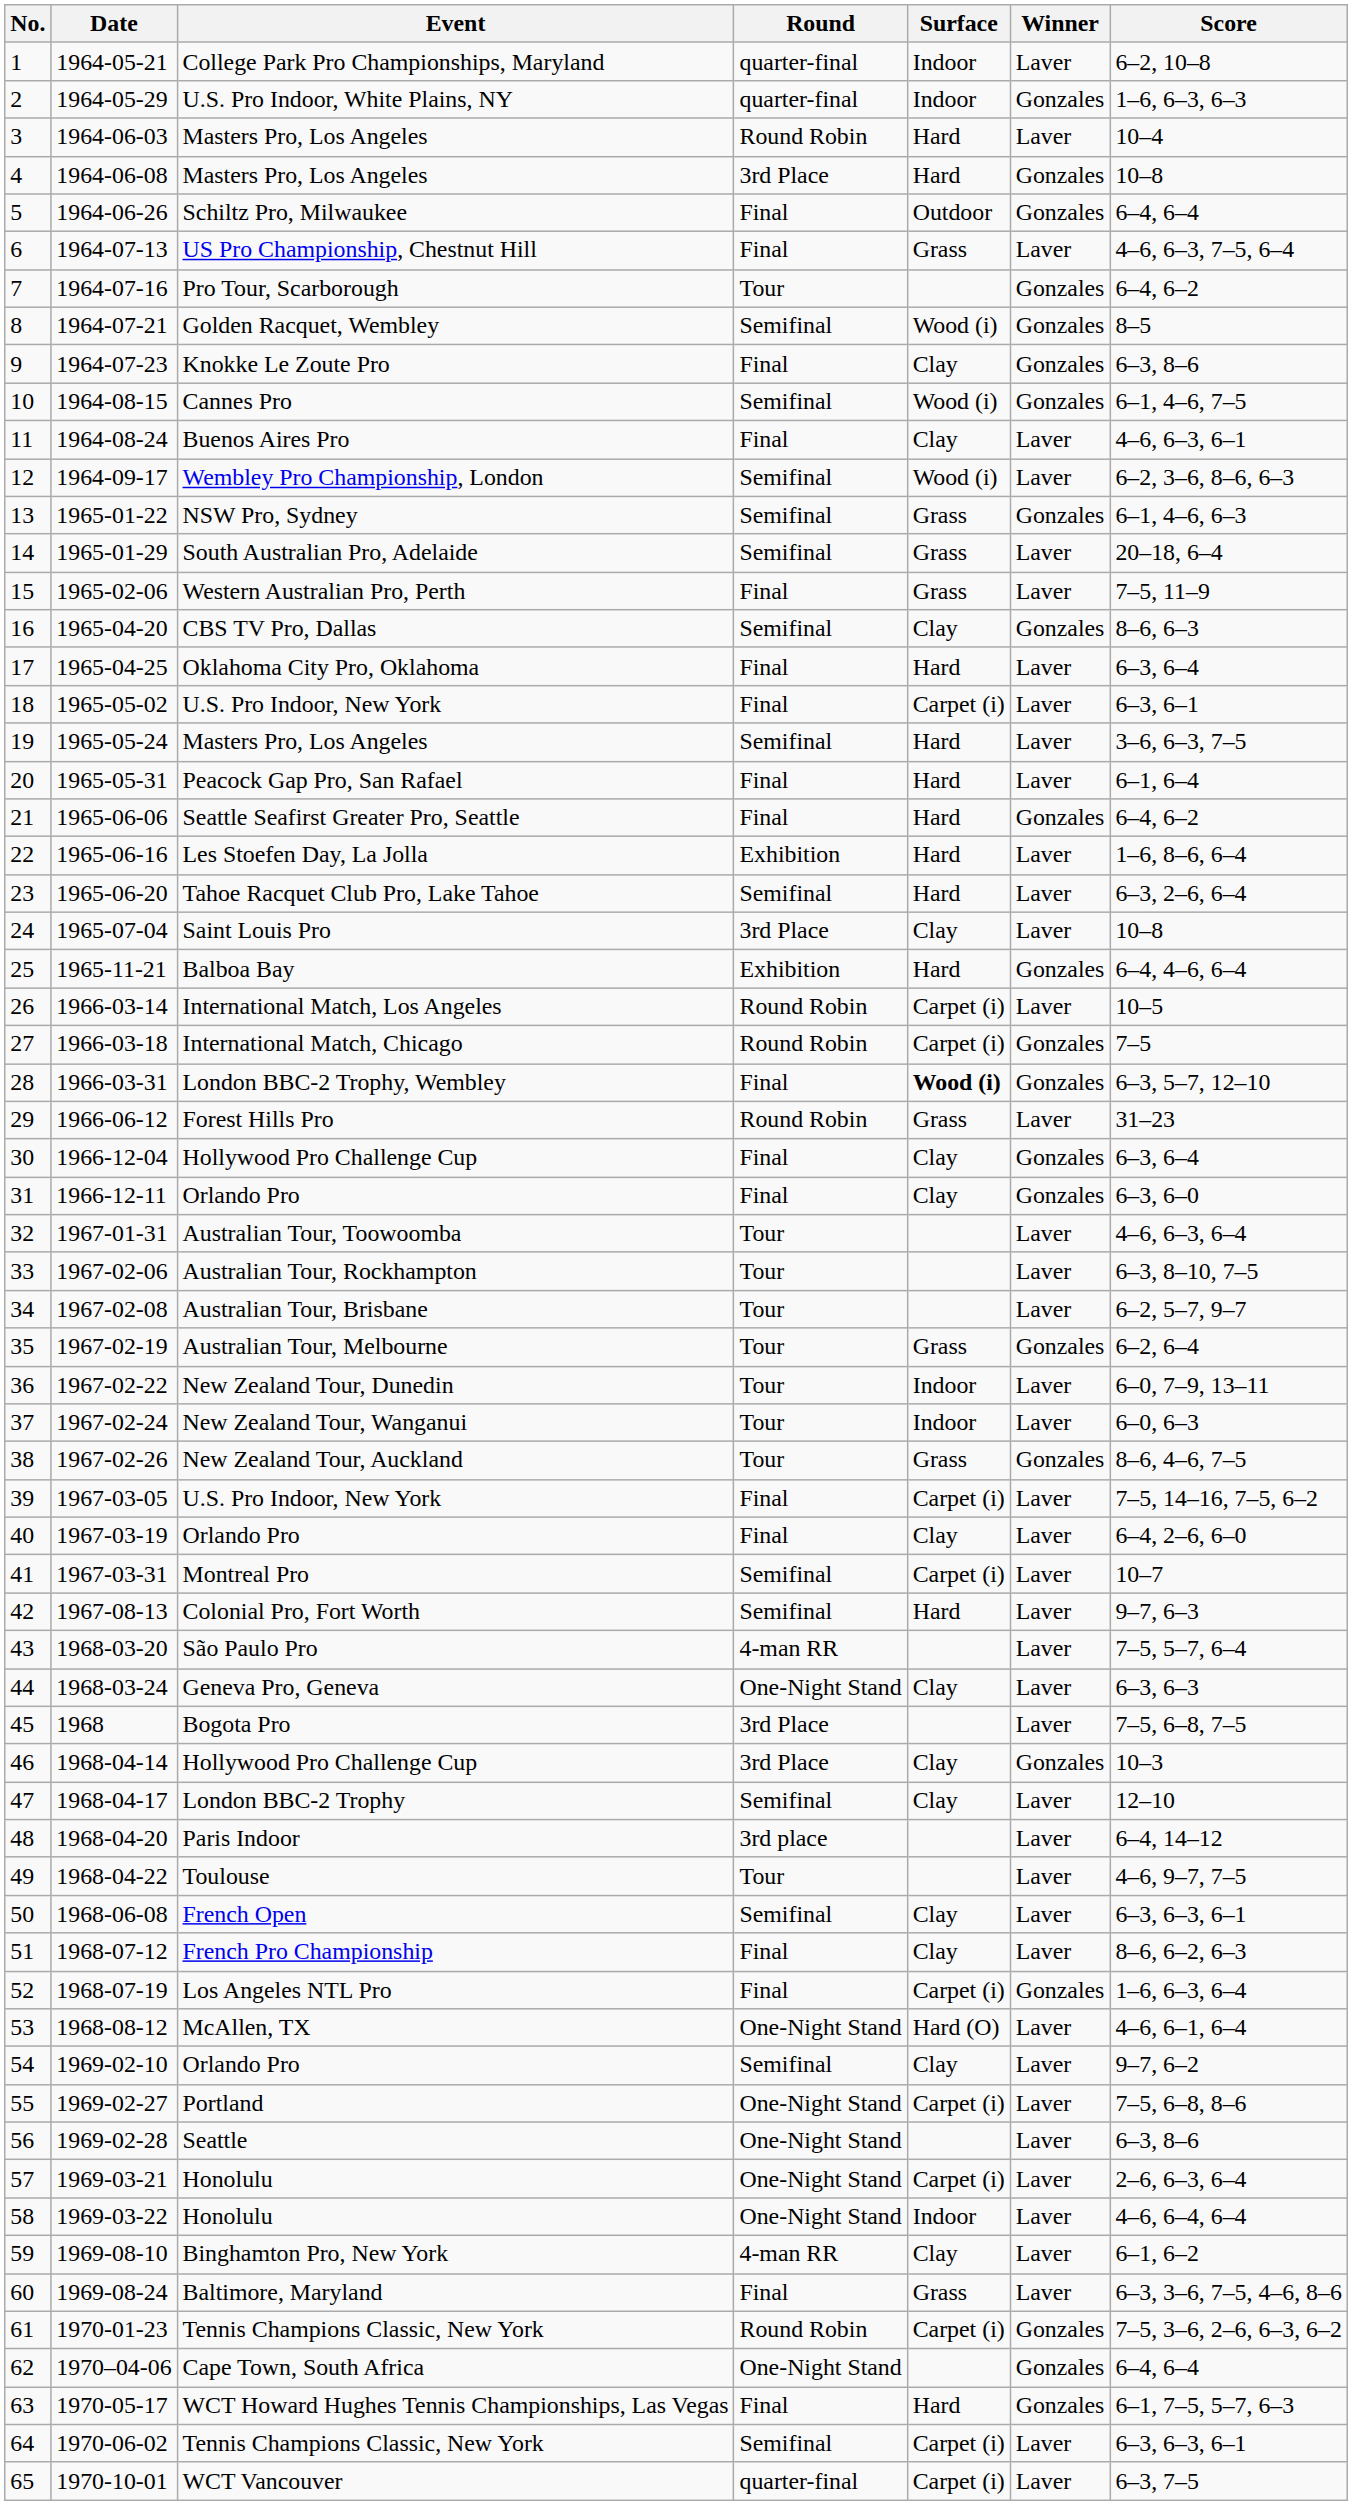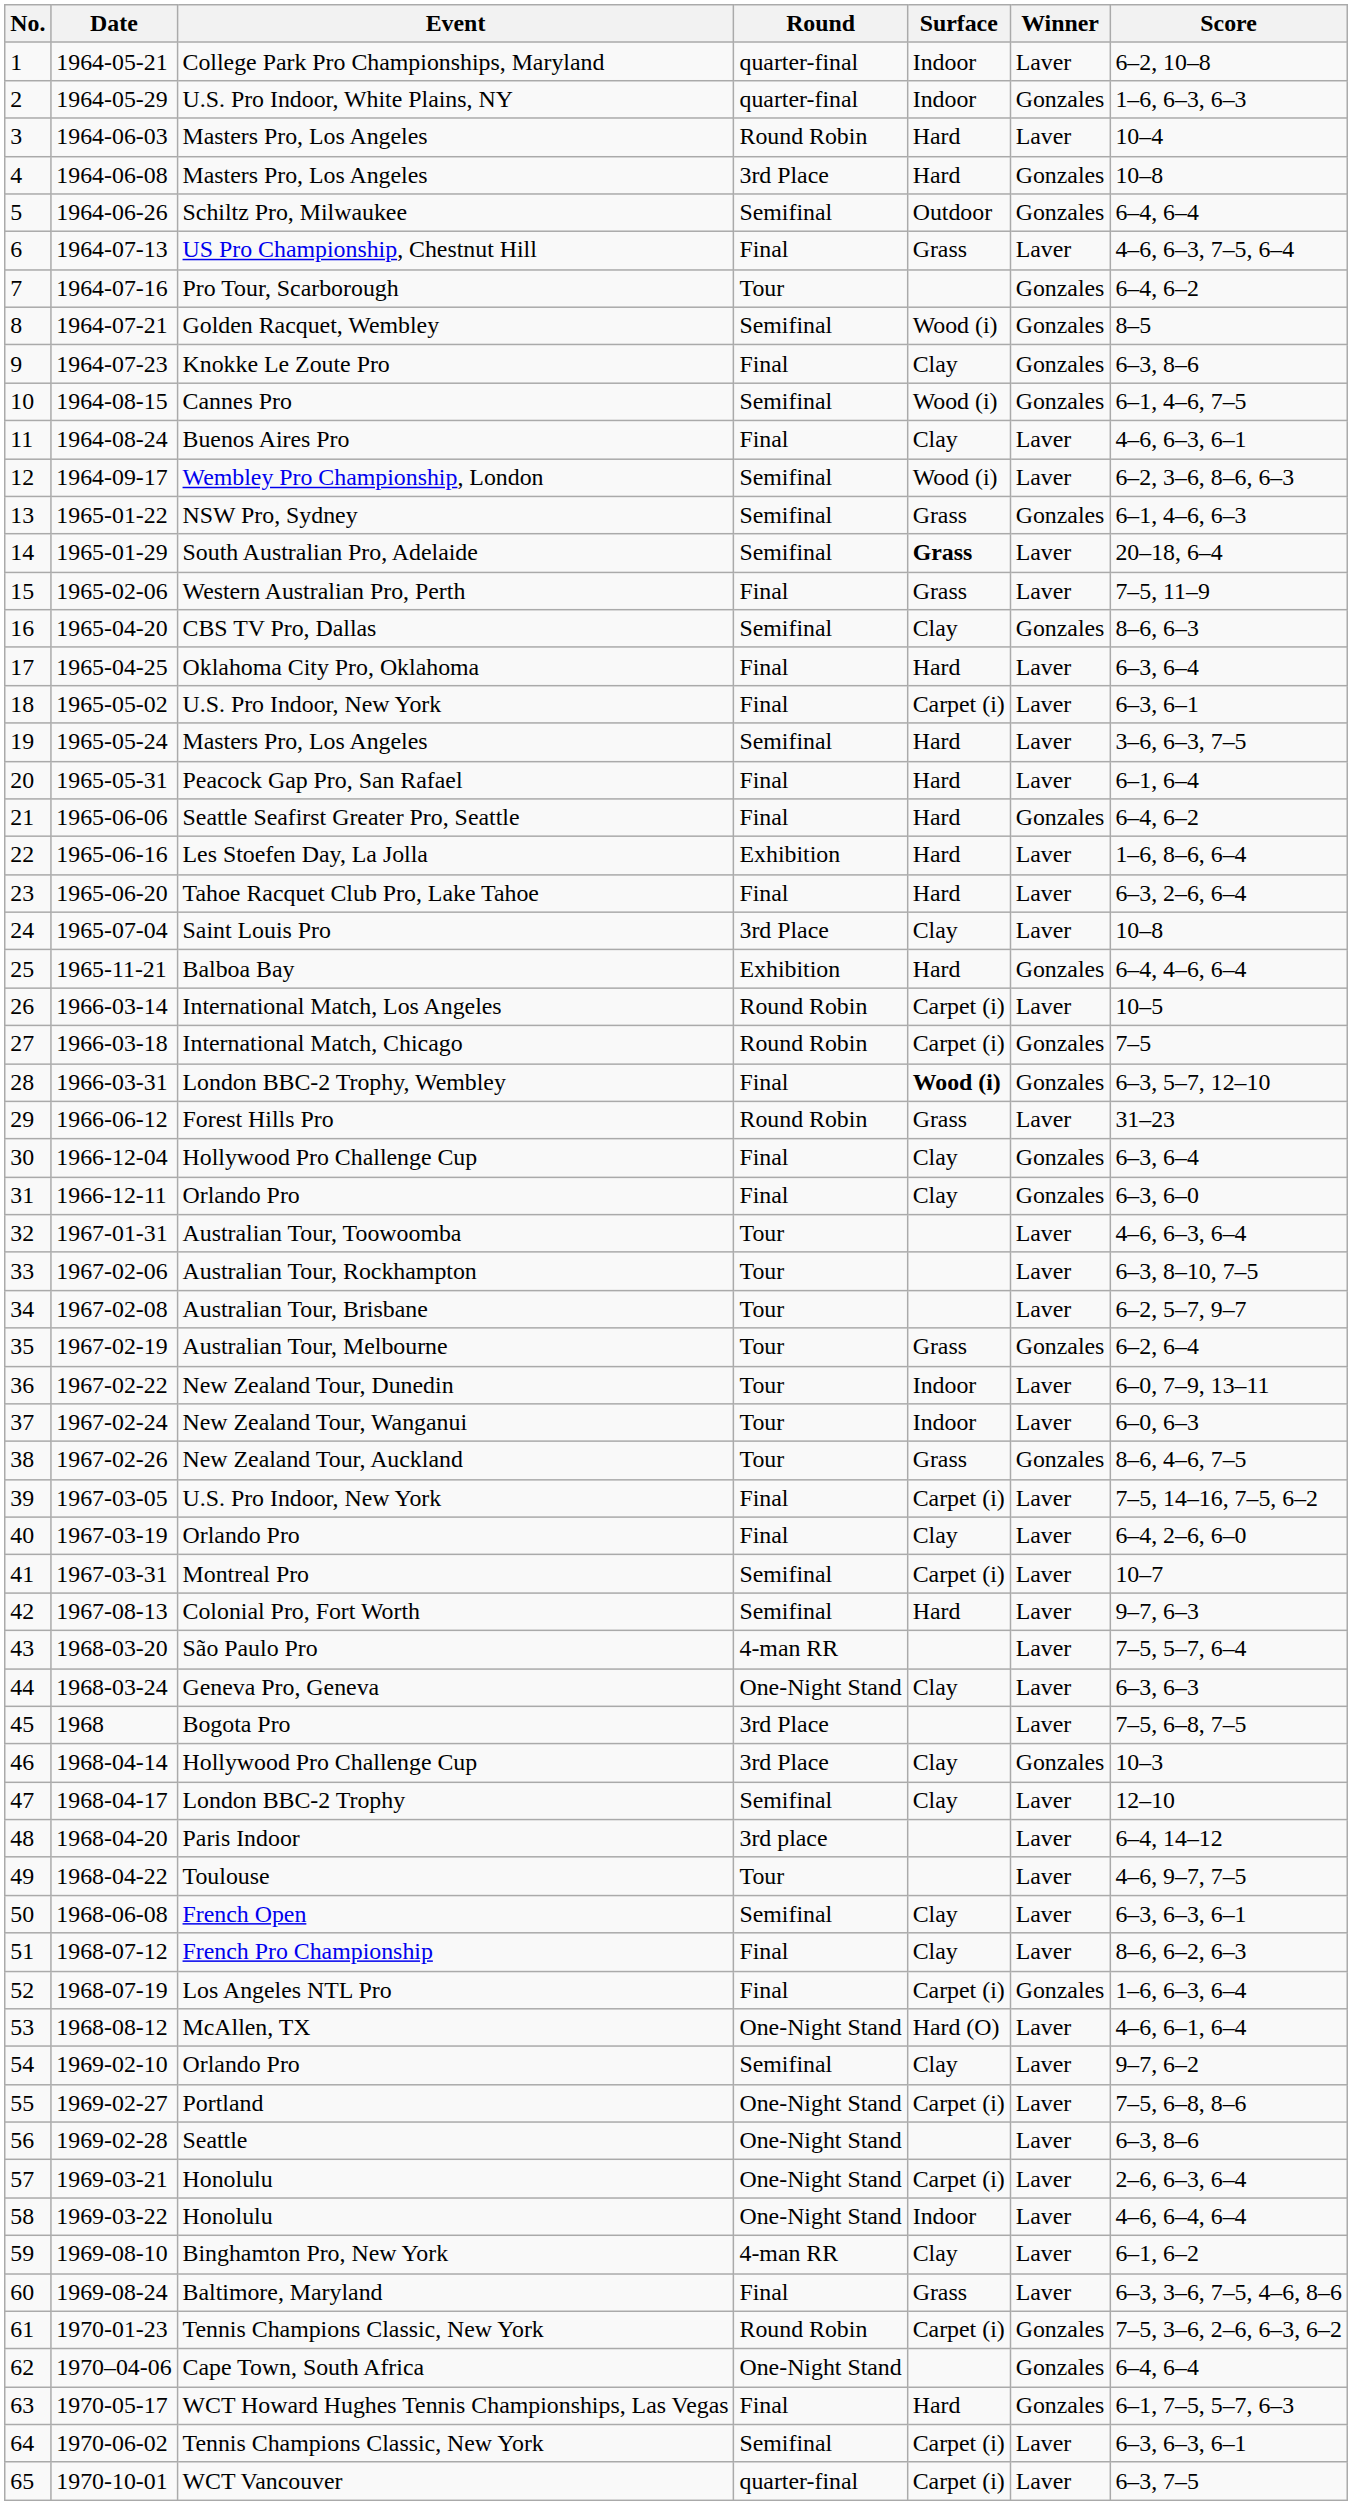5 | Round: Final -> Semifinal
14 | Surface: normal -> bold
23 | Round: Semifinal -> Final
